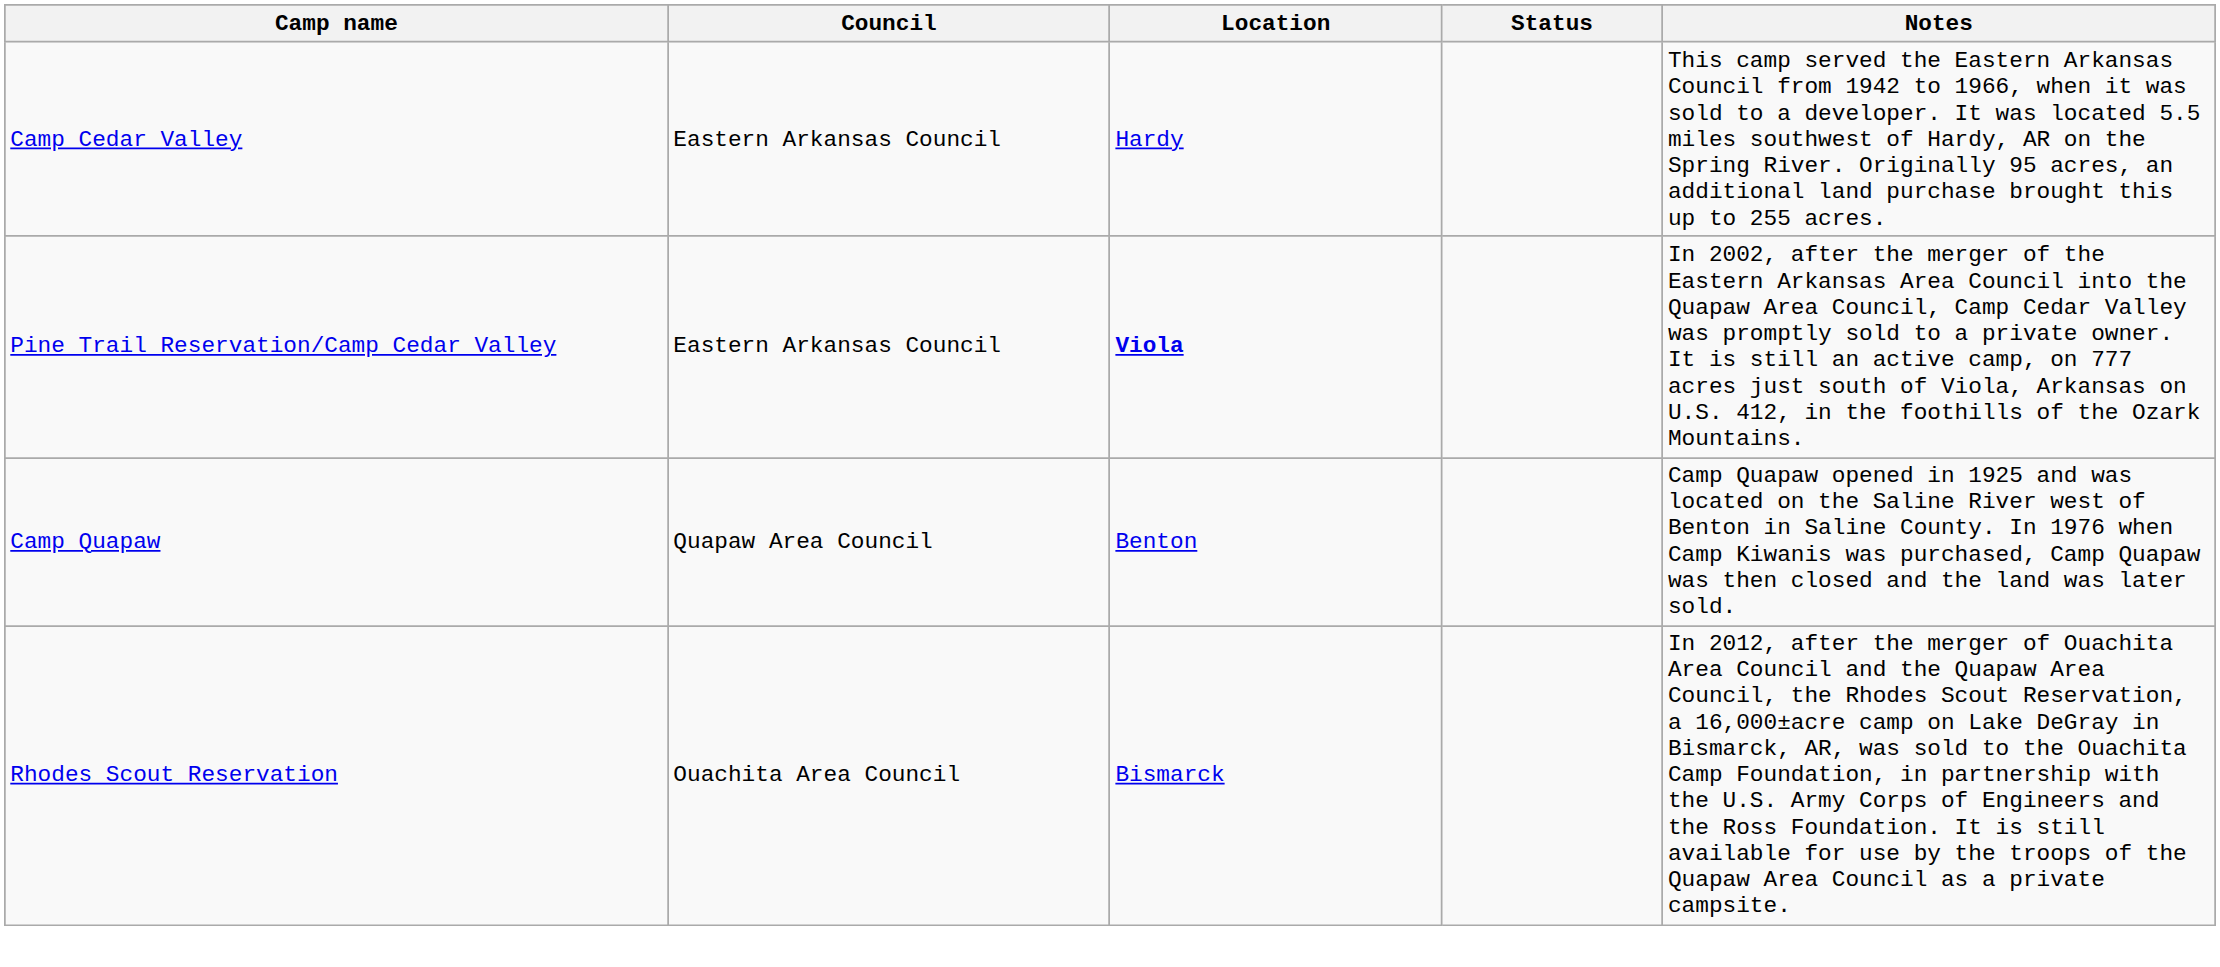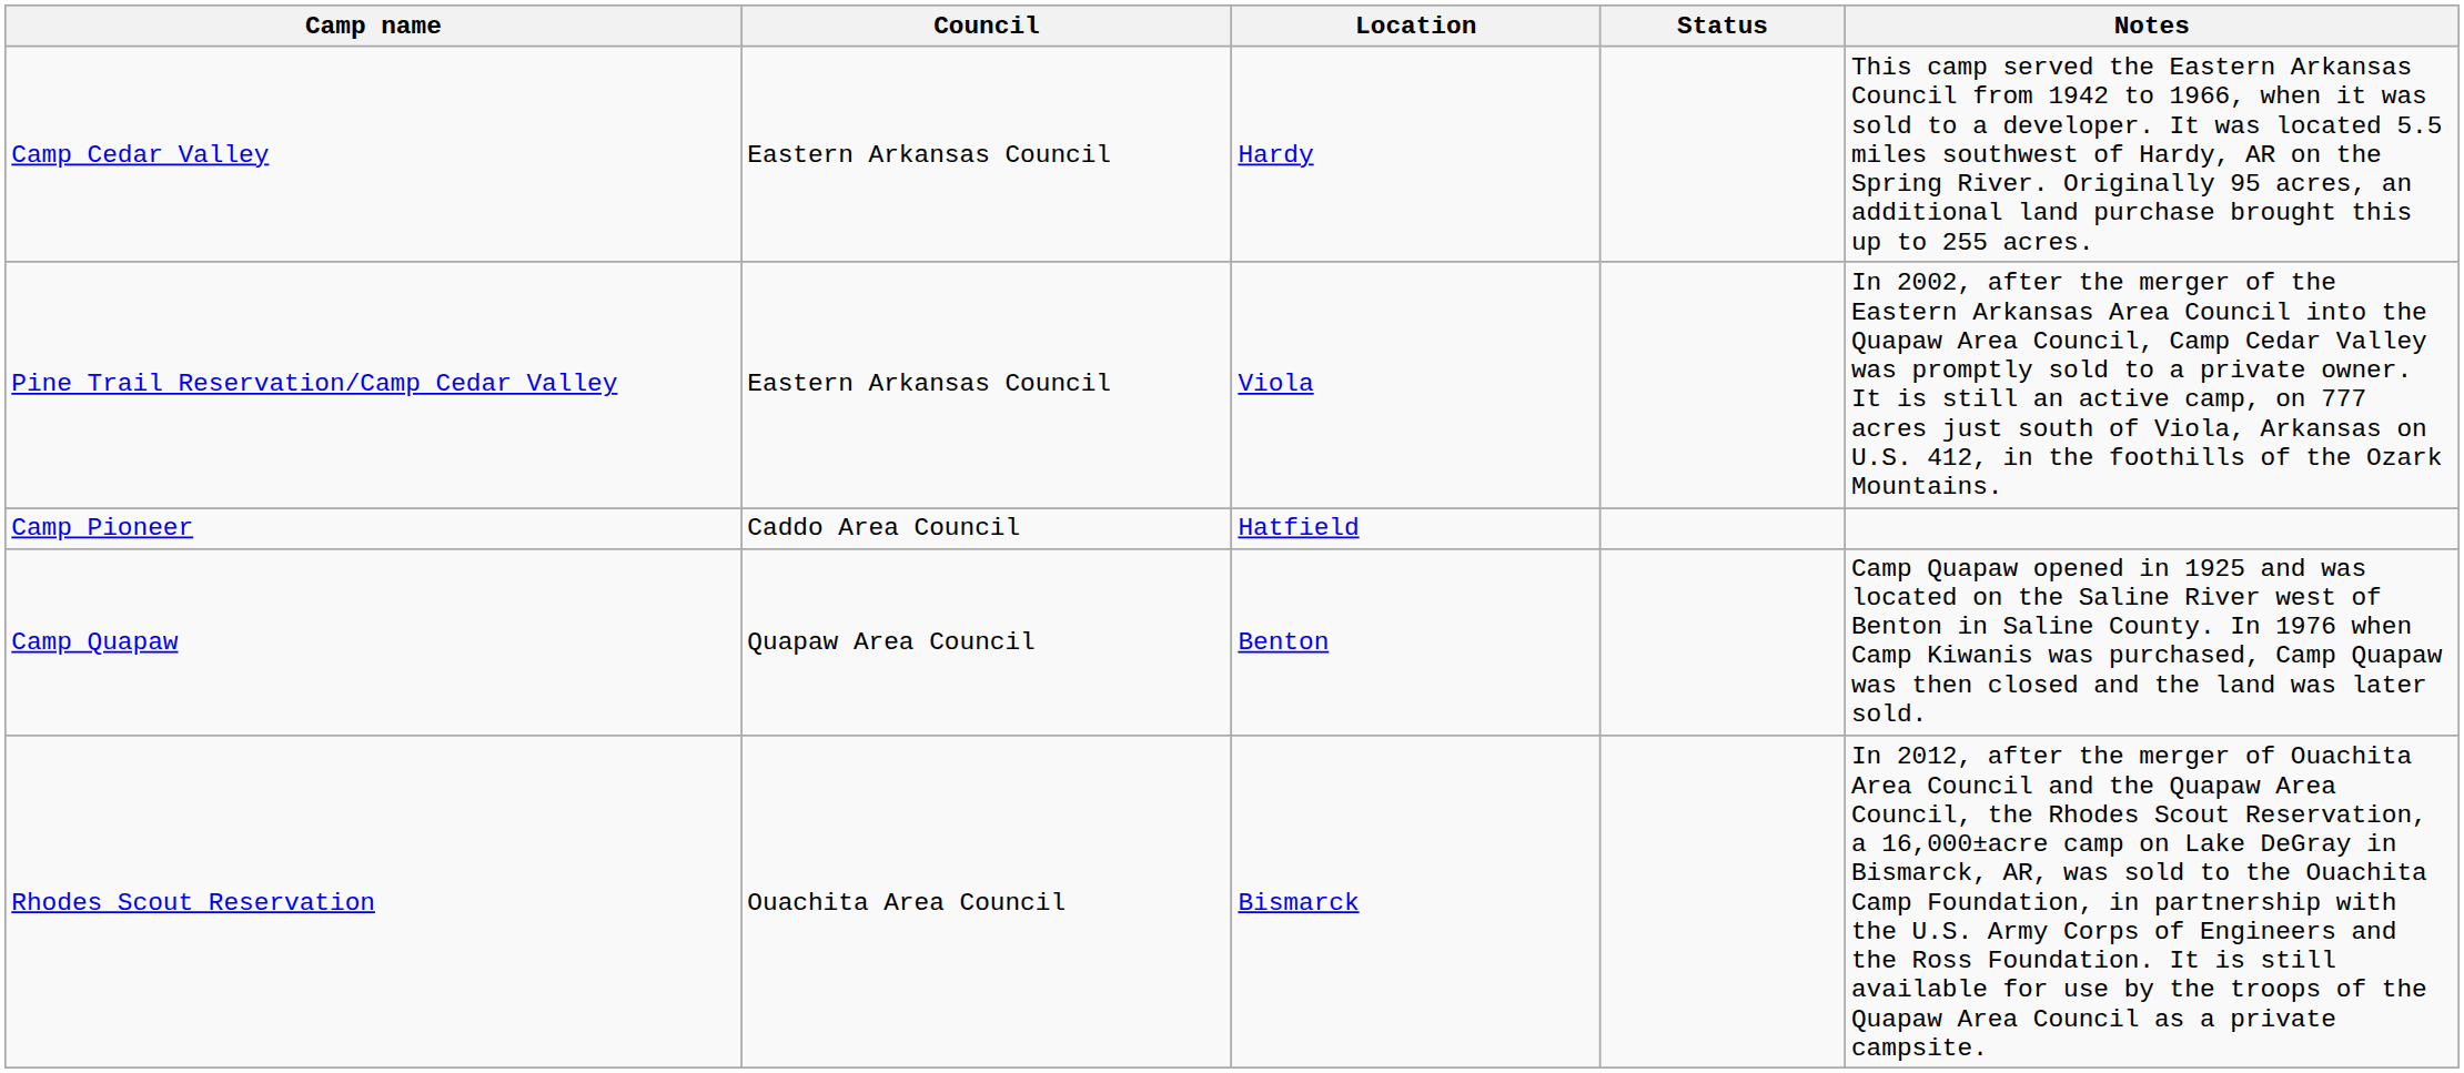Pine Trail Reservation/Camp Cedar Valley | Location: bold -> normal
+ row: Camp Pioneer | Caddo Area Council | Hatfield
